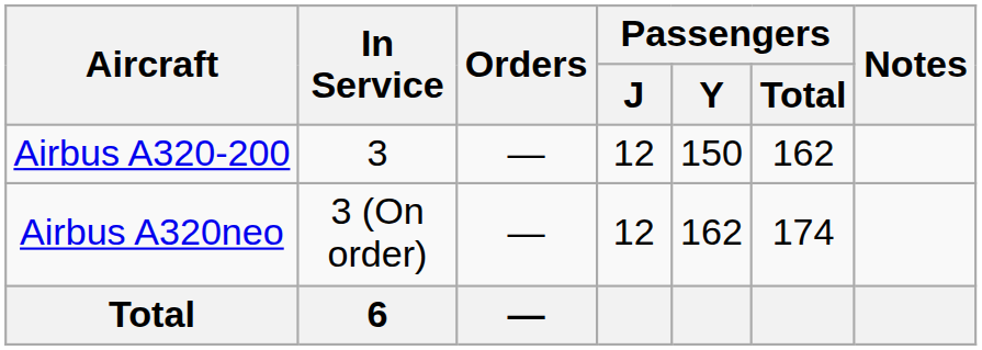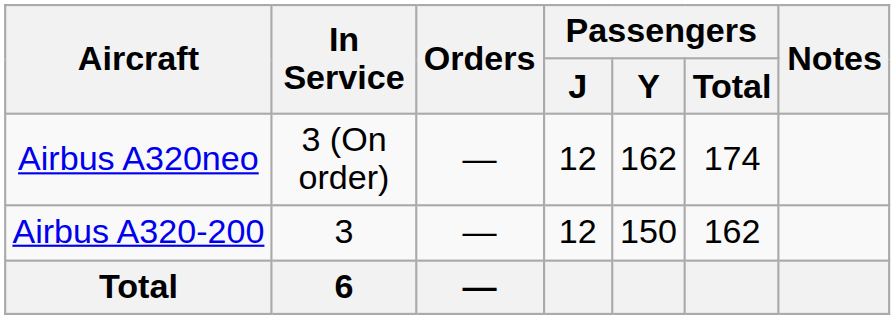rows swapped: Airbus A320-200 <-> Airbus A320neo
